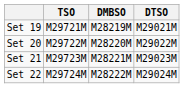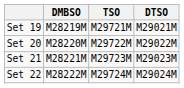columns swapped: DMBSO <-> TSO
